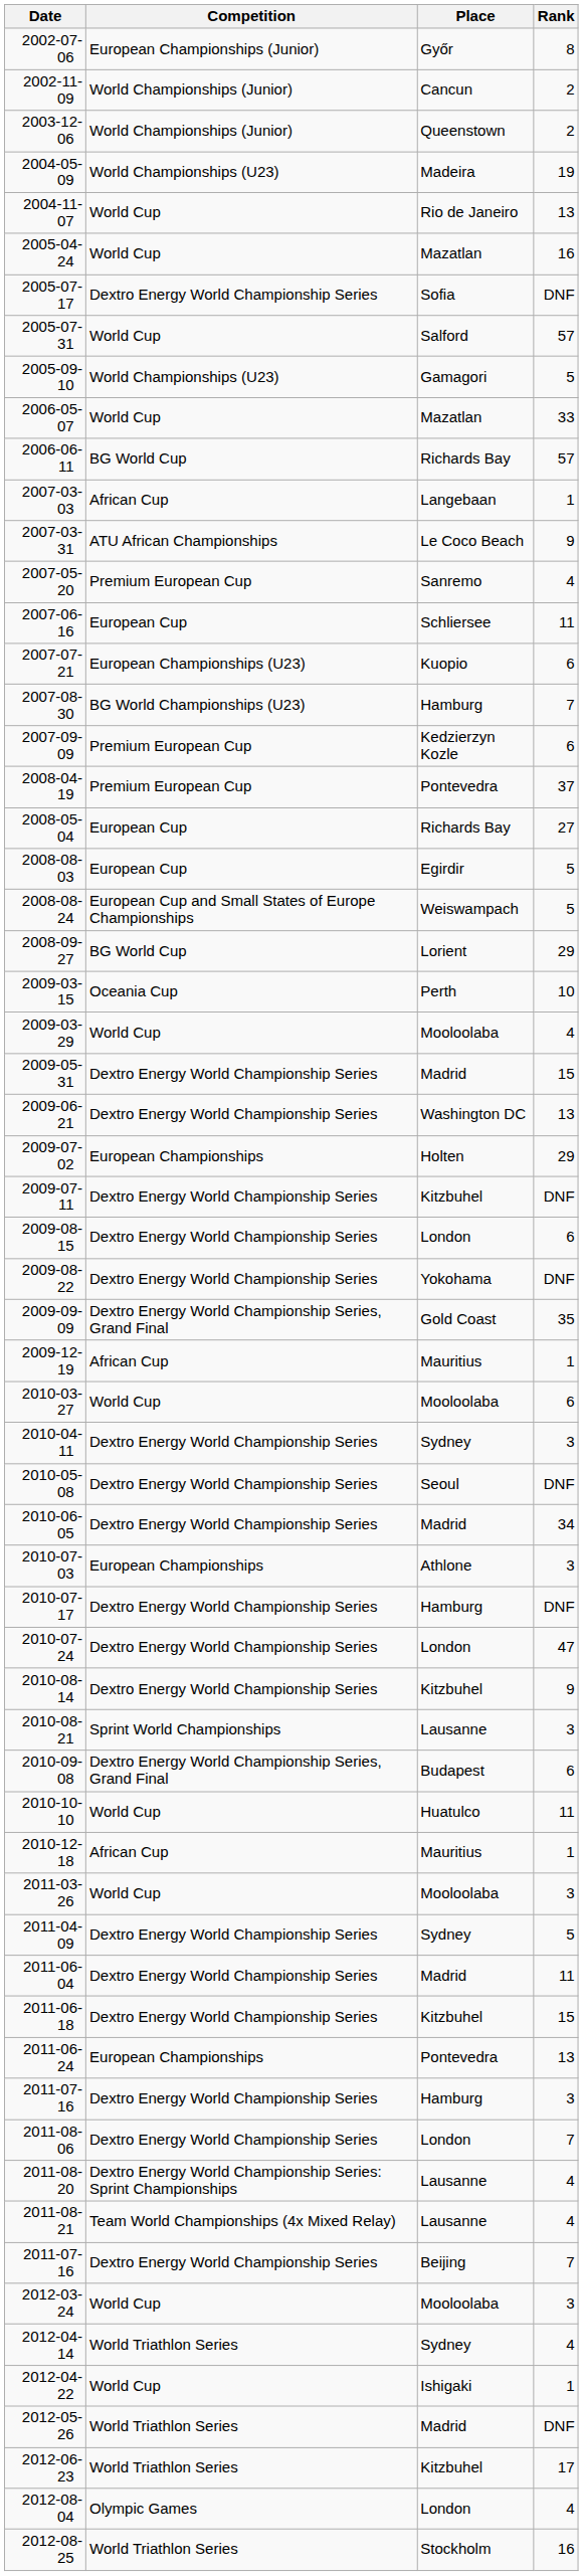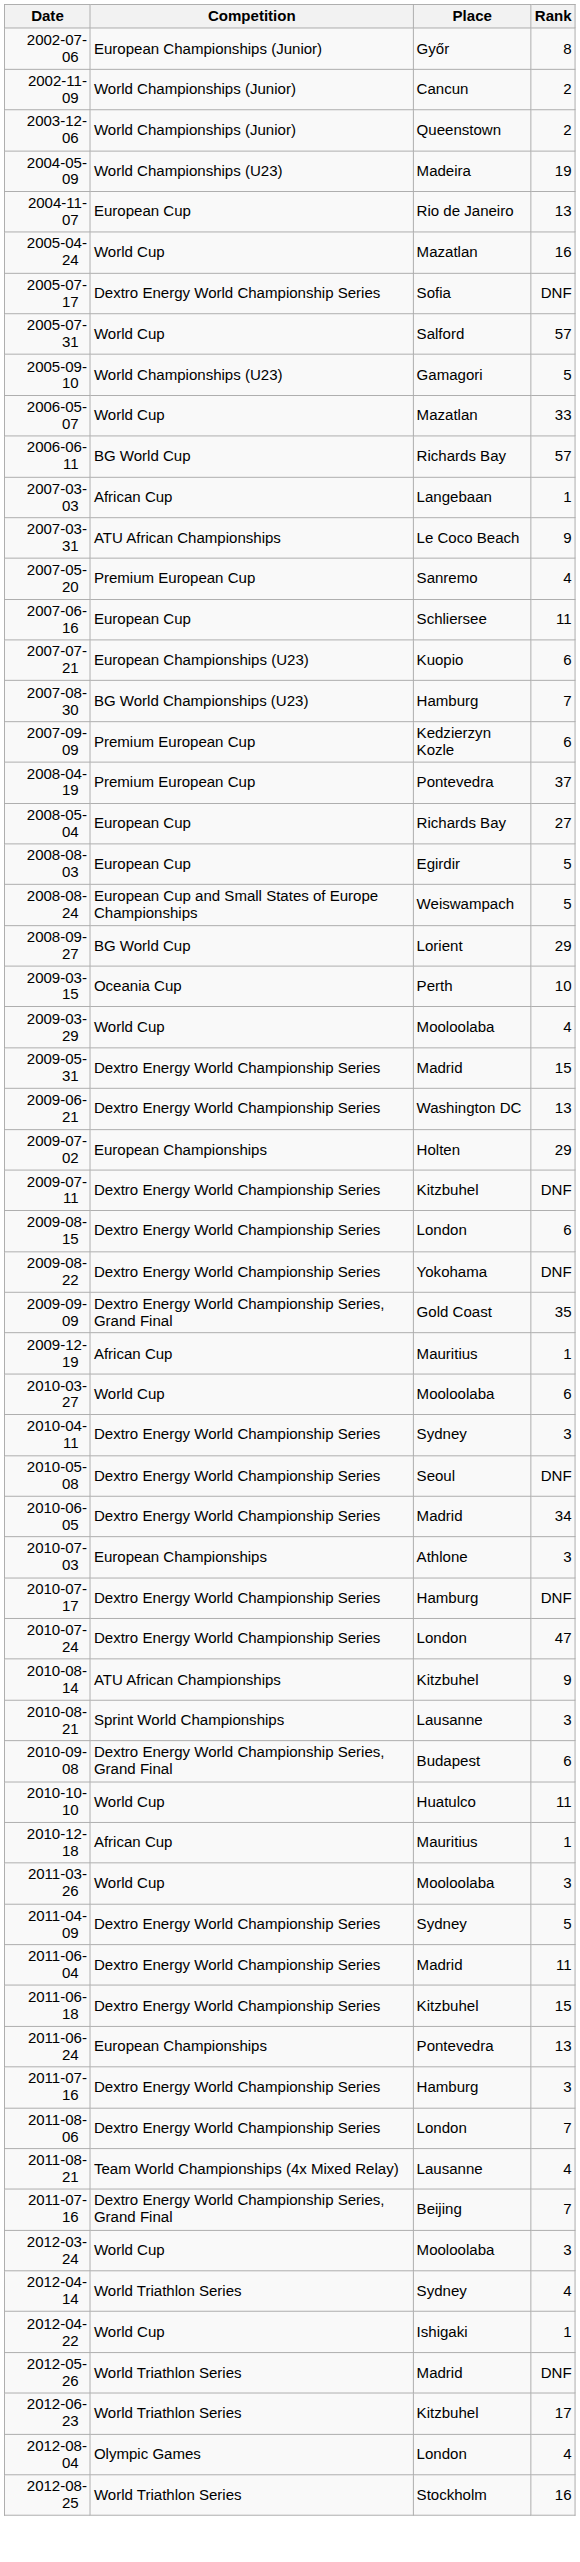2004-11-07 | Competition: World Cup -> European Cup
2010-08-14 | Competition: Dextro Energy World Championship Series -> ATU African Championships
- row: 2011-08-20 | Dextro Energy World Championship Series: Sprint Championships | Lausanne | 4
2011-07-16 / Beijing | Competition: Dextro Energy World Championship Series -> Dextro Energy World Championship Series, Grand Final
